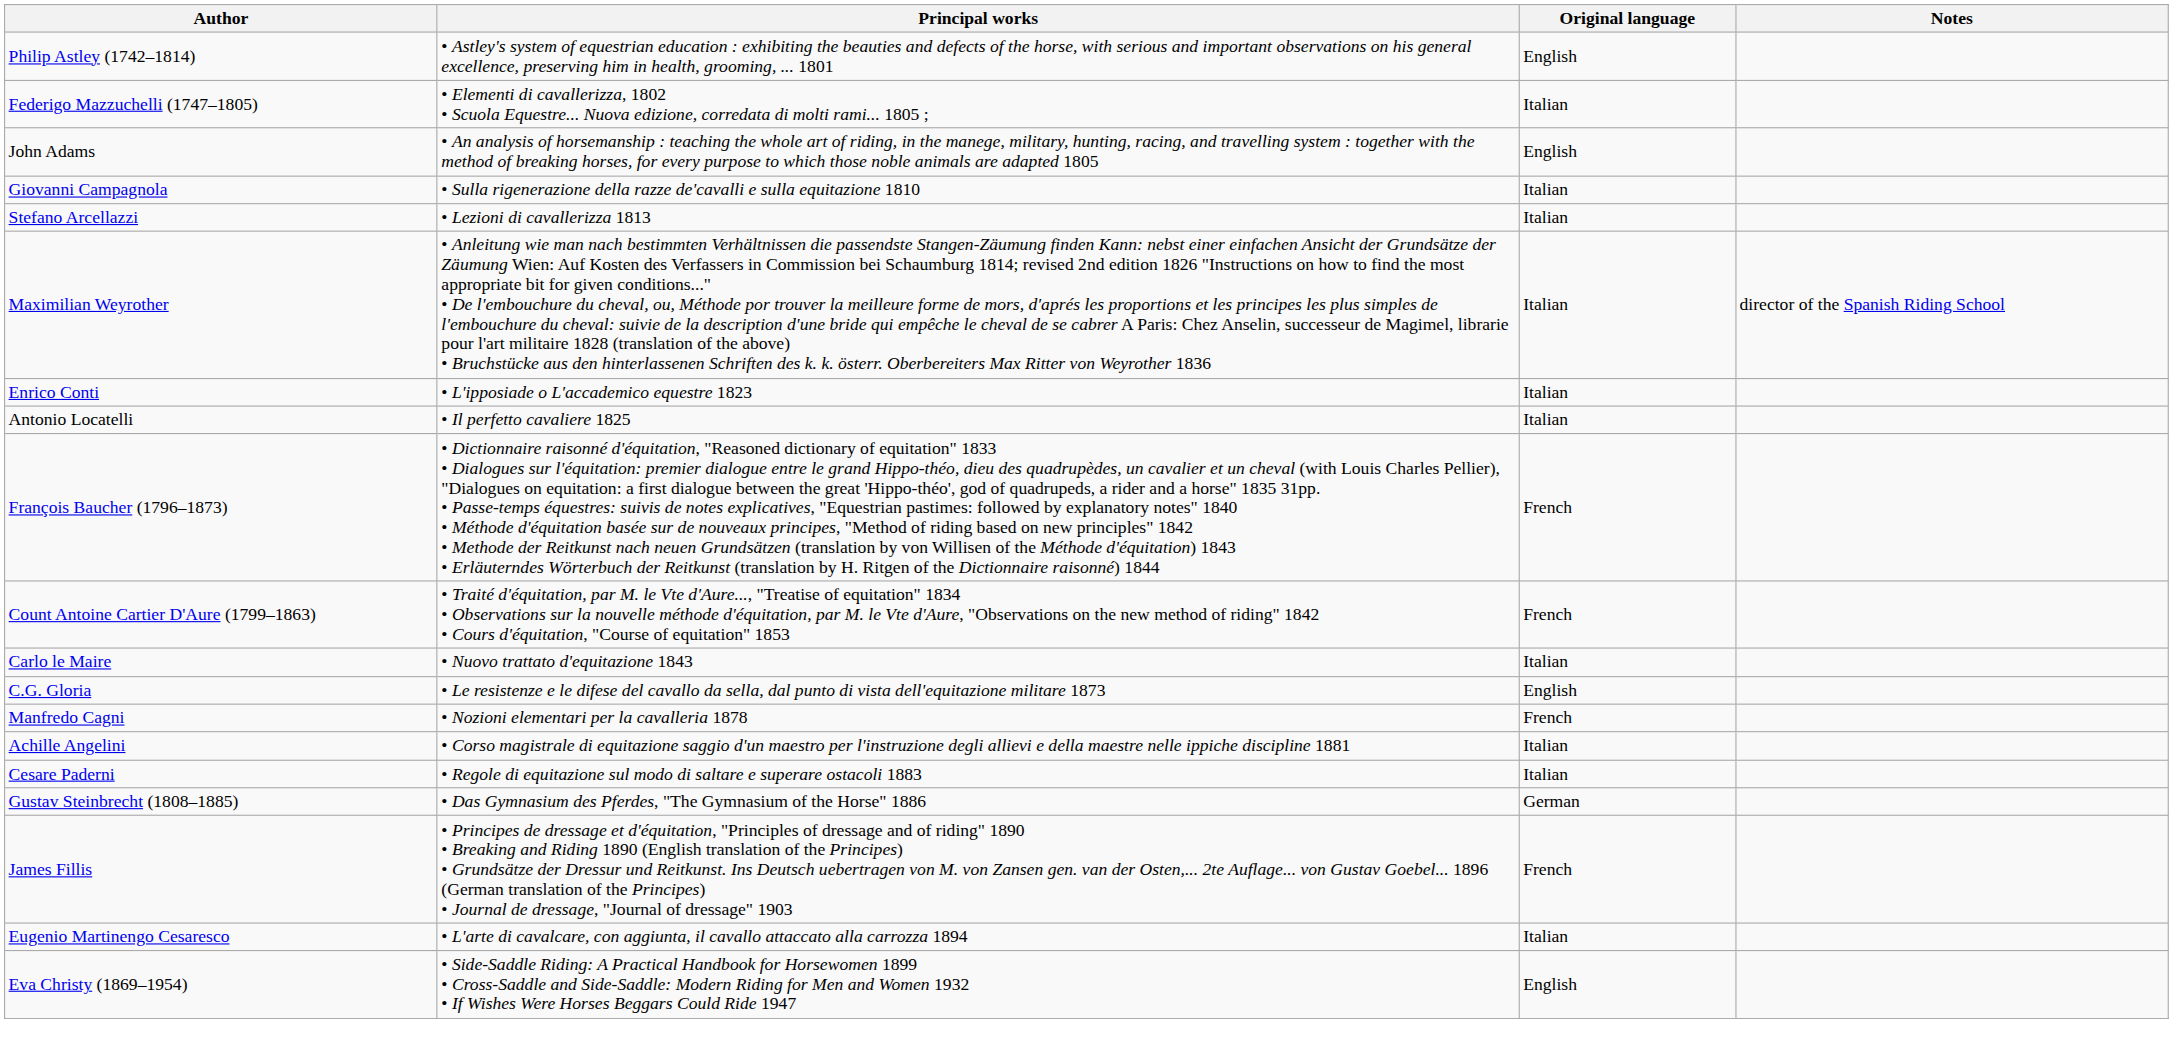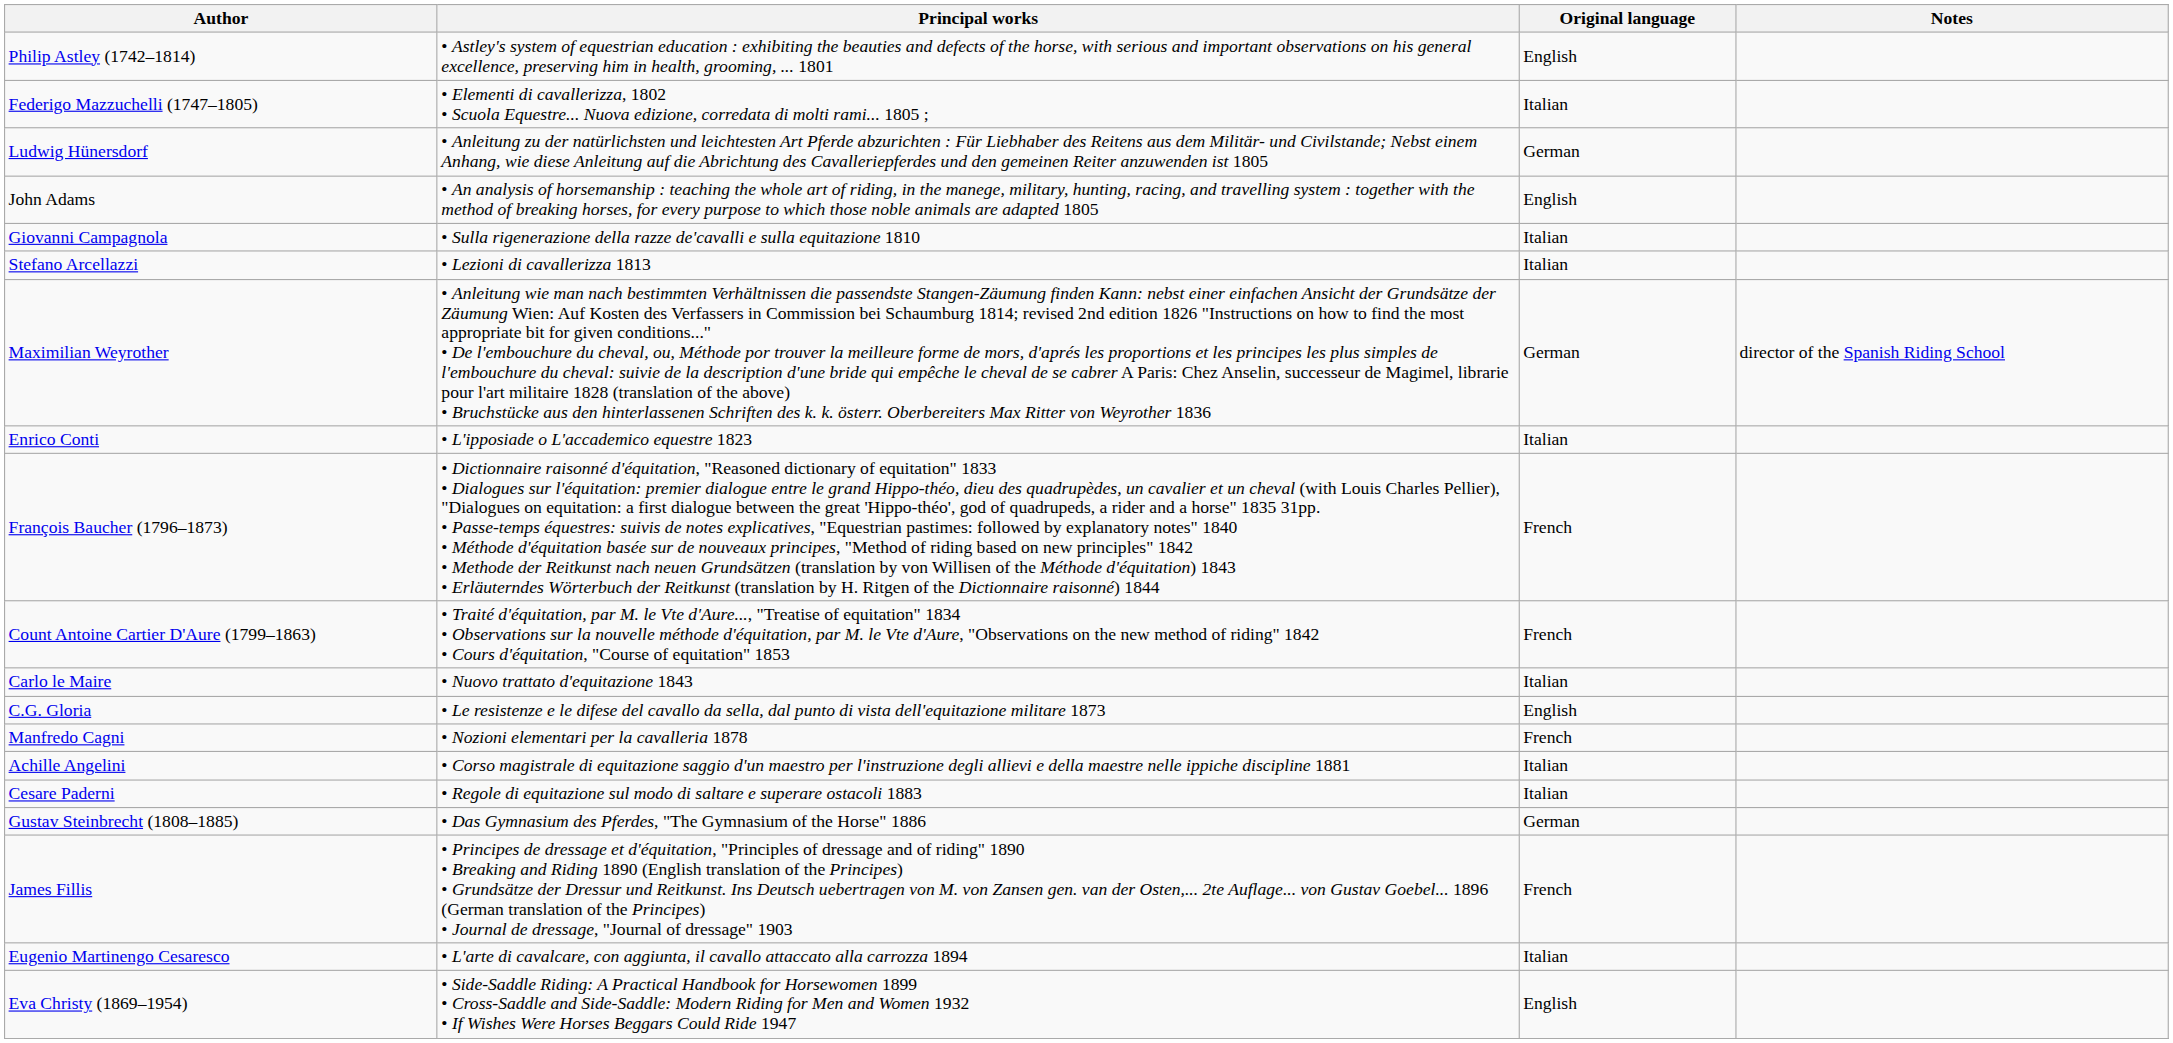+ row: Ludwig Hünersdorf | • Anleitung zu der natürlichsten und leichtesten Art Pferde abzurichten : Für Liebhaber des Reitens aus dem Militär- und Civilstande; Nebst einem Anhang, wie diese Anleitung auf die Abrichtung des Cavalleriepferdes und den gemeinen Reiter anzuwenden ist 1805 | German
Maximilian Weyrother | Original language: Italian -> German
- row: Antonio Locatelli | • Il perfetto cavaliere 1825 | Italian
